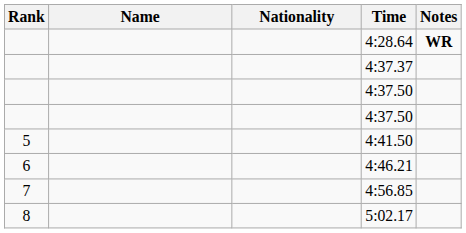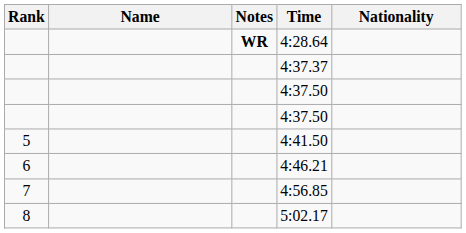columns swapped: Nationality <-> Notes
